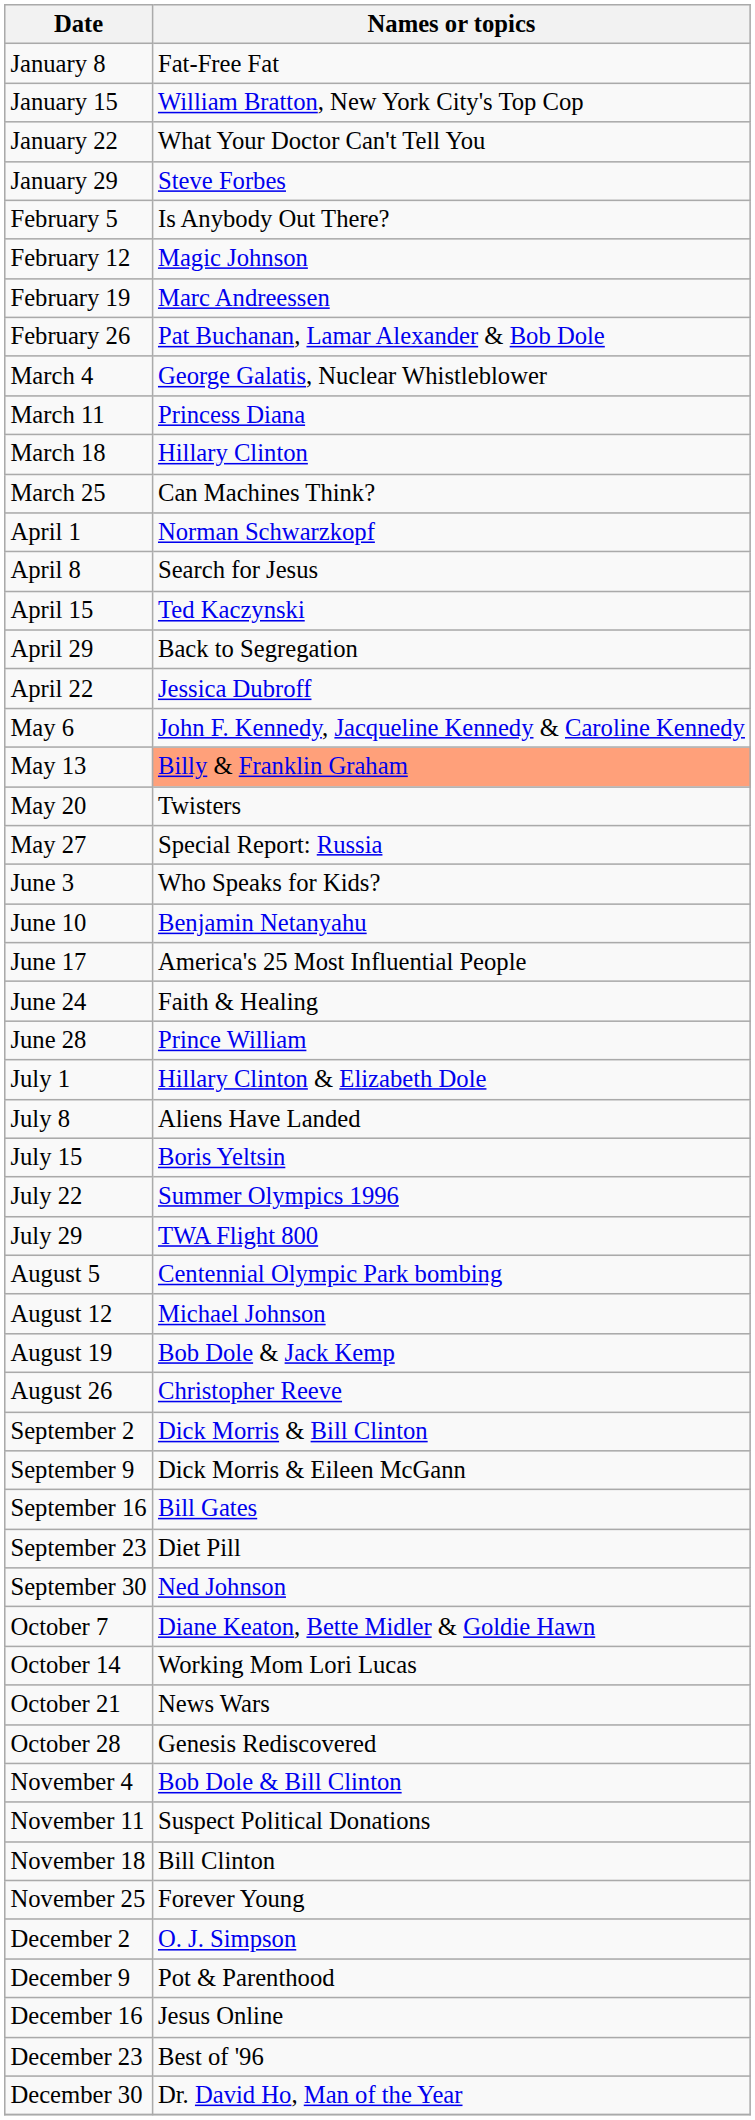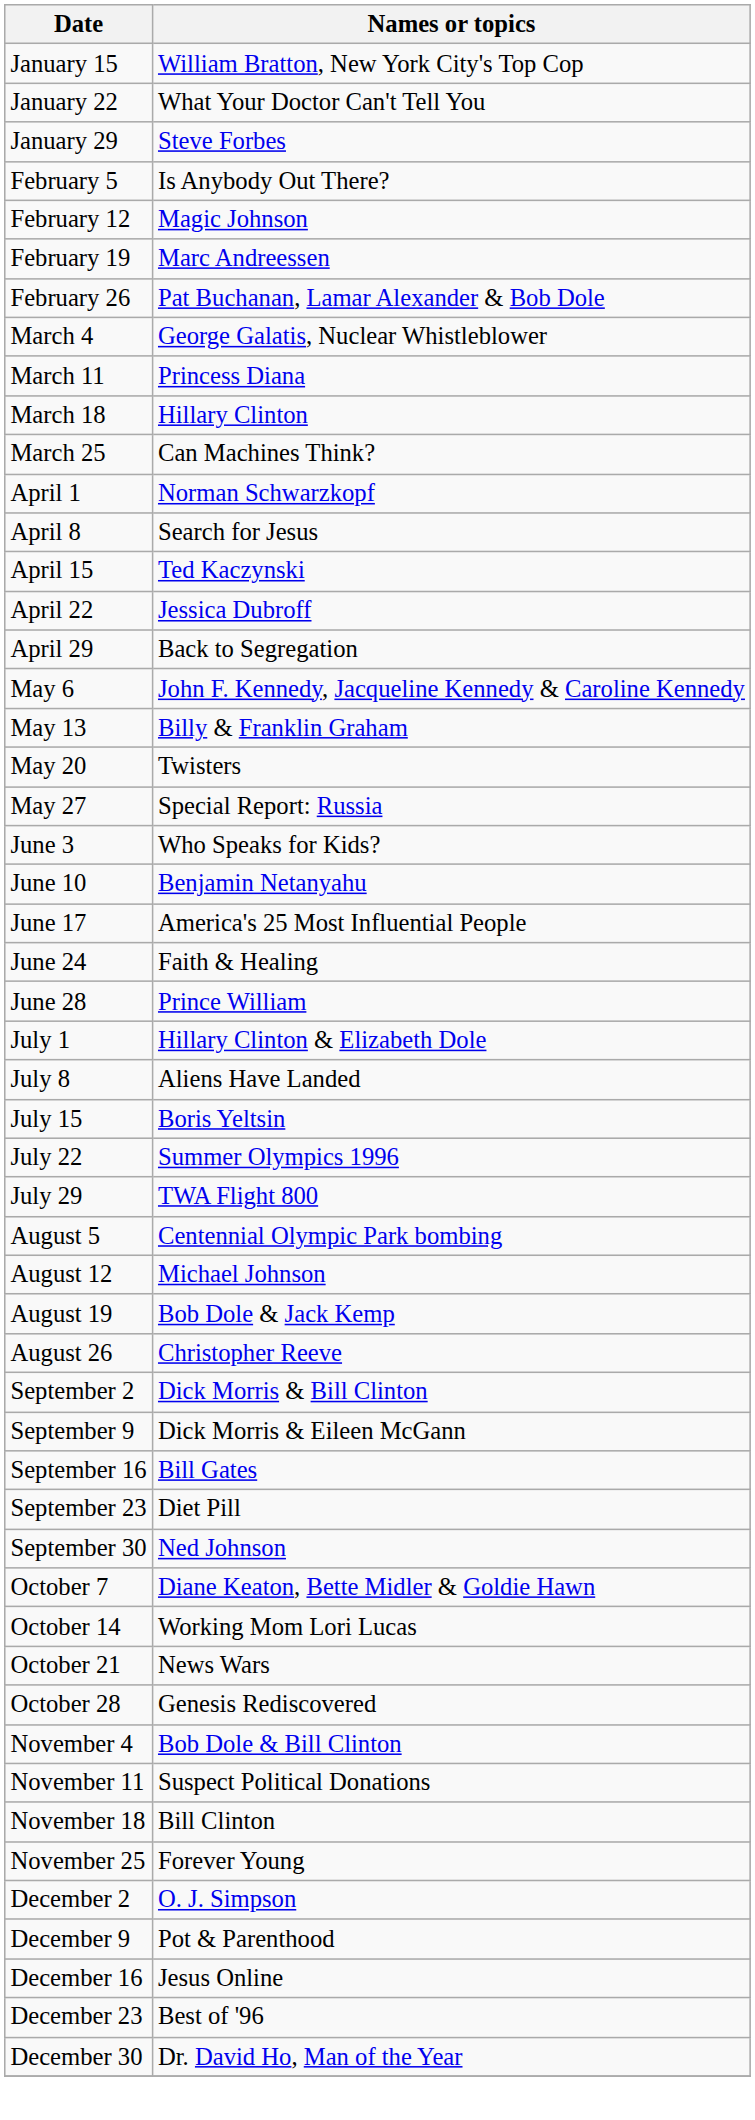- row: January 8 | Fat-Free Fat
rows swapped: April 22 <-> April 29
May 13 | Names or topics: lightsalmon background -> no background
